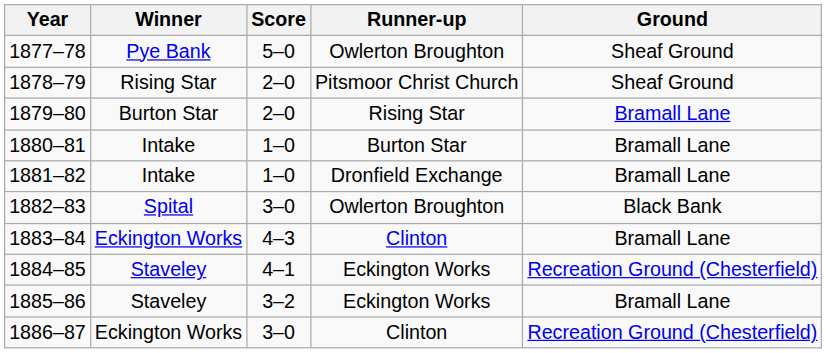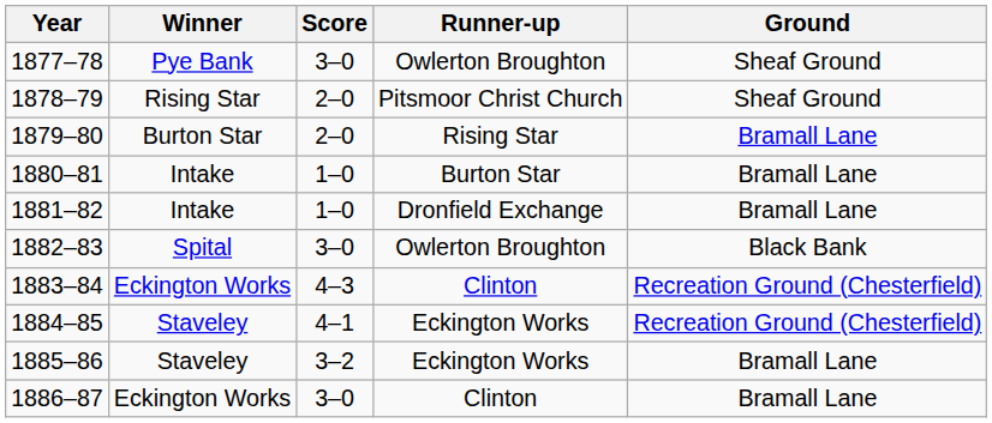1877–78 | Score: 5–0 -> 3–0
1883–84 | Ground: Bramall Lane -> Recreation Ground (Chesterfield)
1886–87 | Ground: Recreation Ground (Chesterfield) -> Bramall Lane
